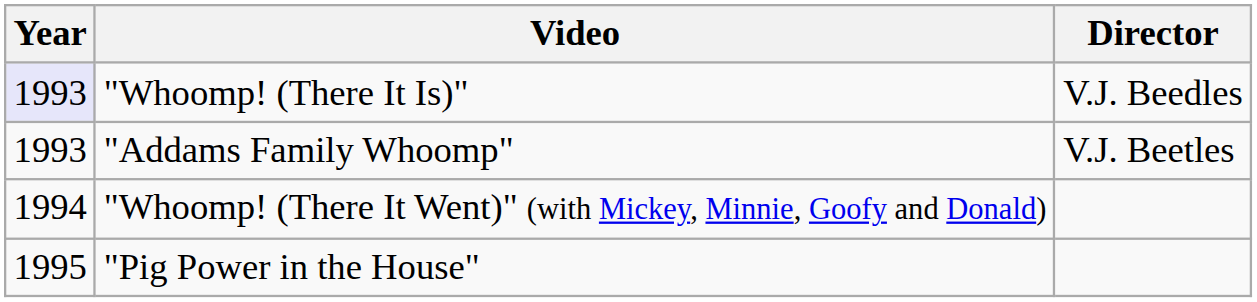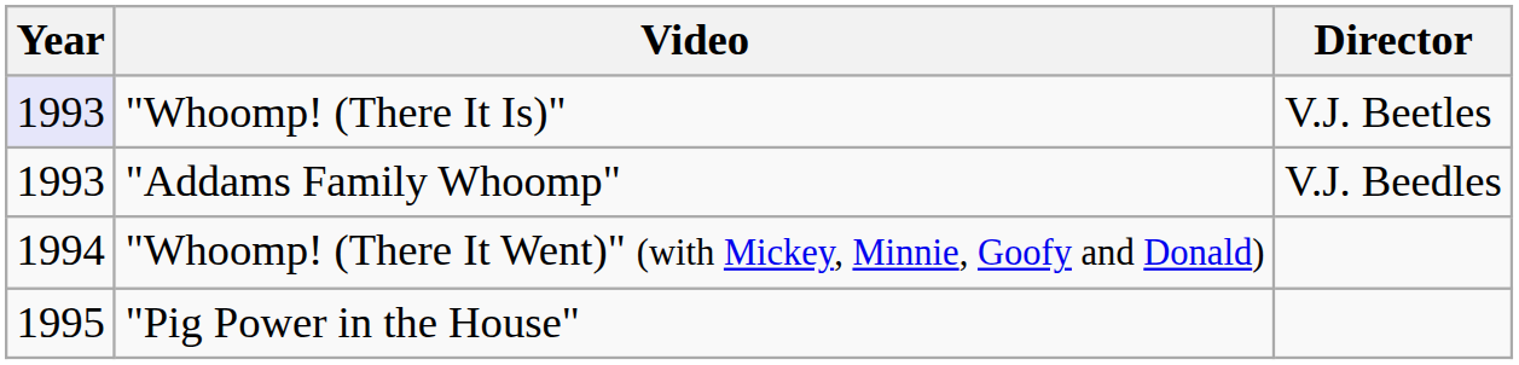"Whoomp! (There It Is)" | Director: V.J. Beedles -> V.J. Beetles
"Addams Family Whoomp" | Director: V.J. Beetles -> V.J. Beedles
